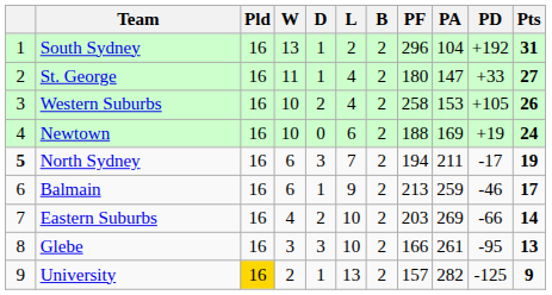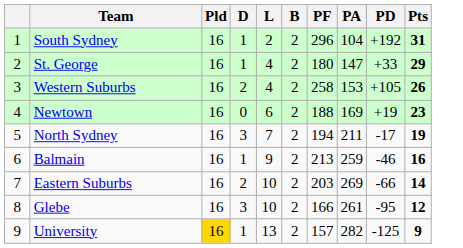- column: W | 13 | 11 | 10 | 10 | 6 | 6 | 4 | 3 | 2
St. George | Pts: 27 -> 29
Newtown | Pts: 24 -> 23
North Sydney | column 1: bold -> normal
Balmain | Pts: 17 -> 16
Glebe | Pts: 13 -> 12
